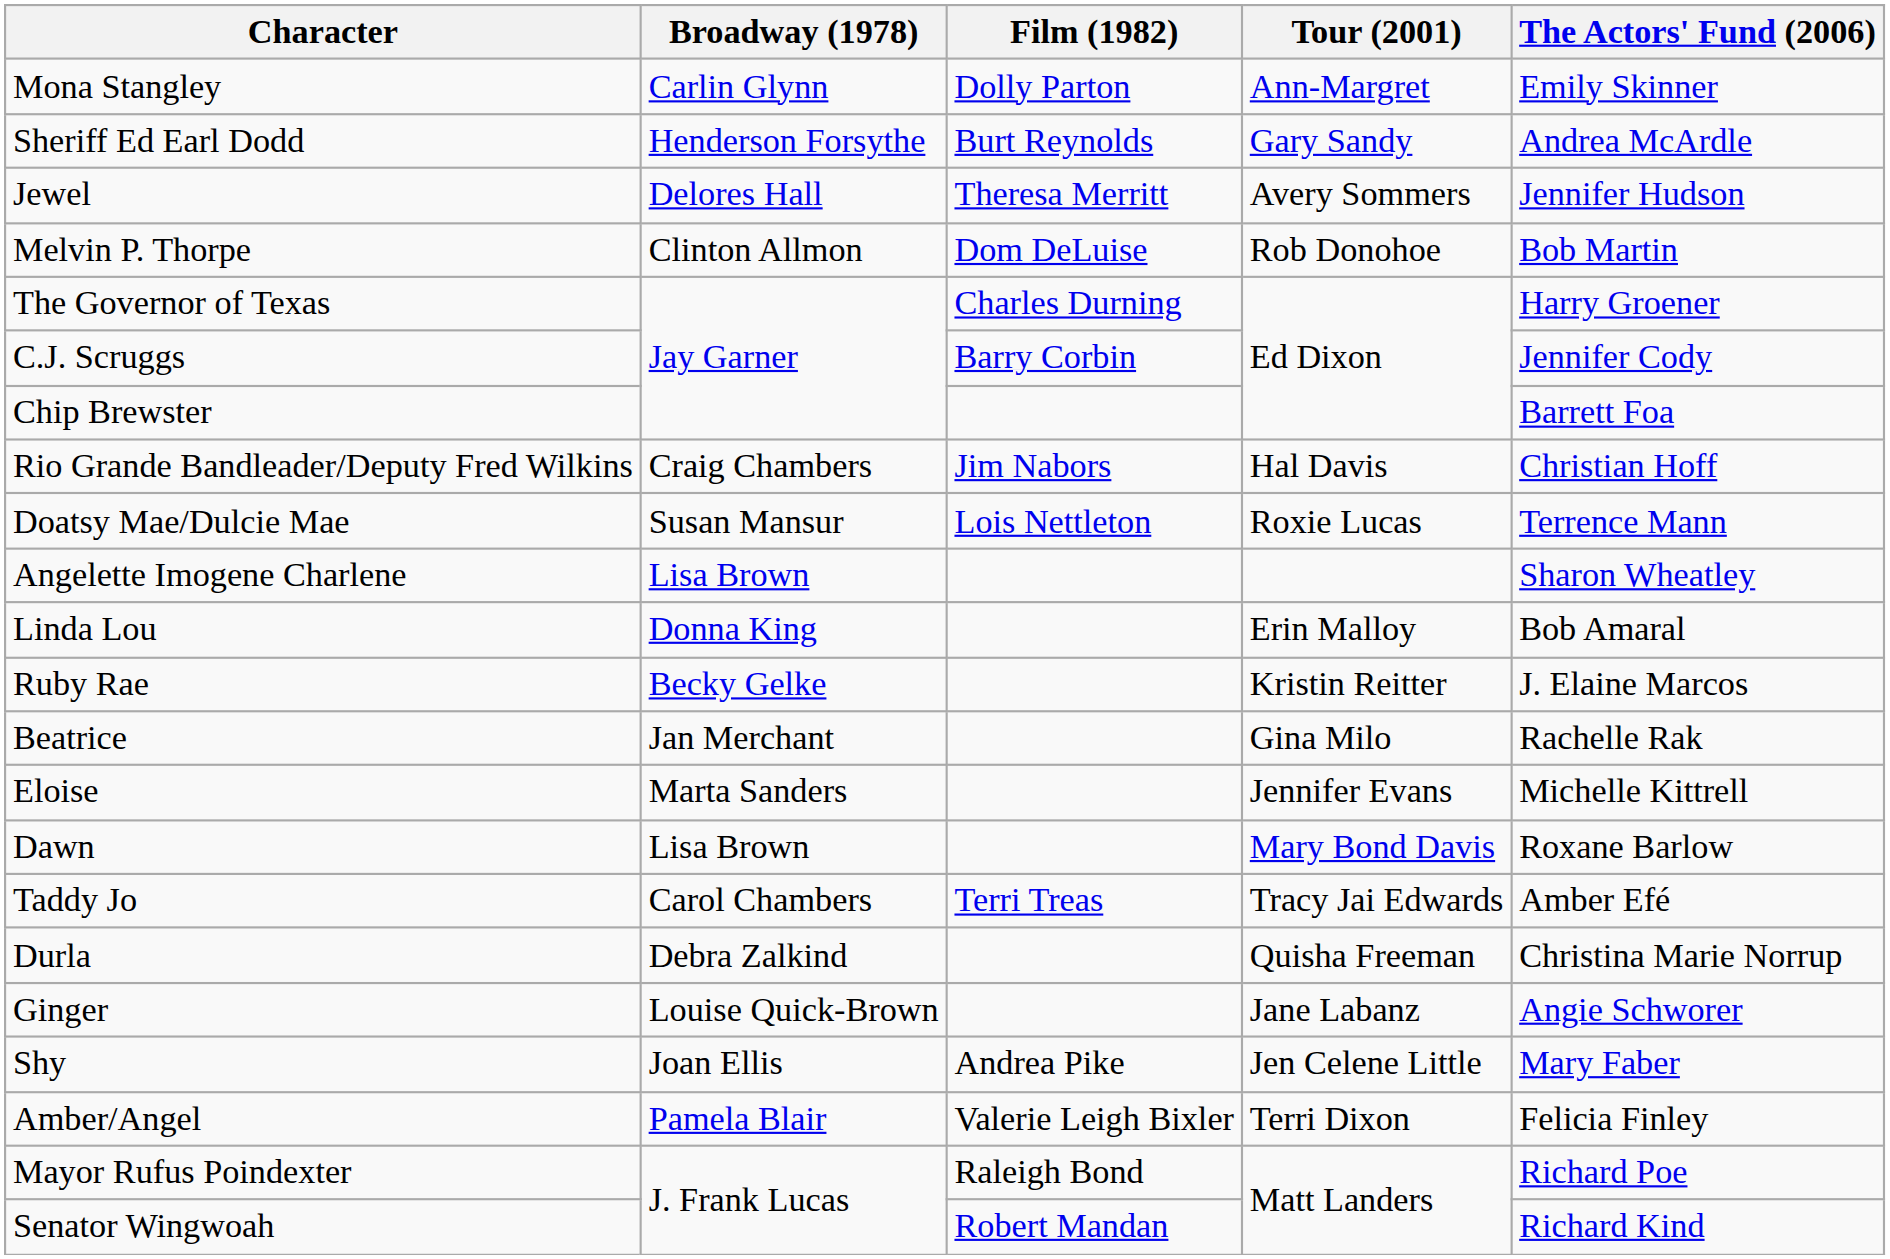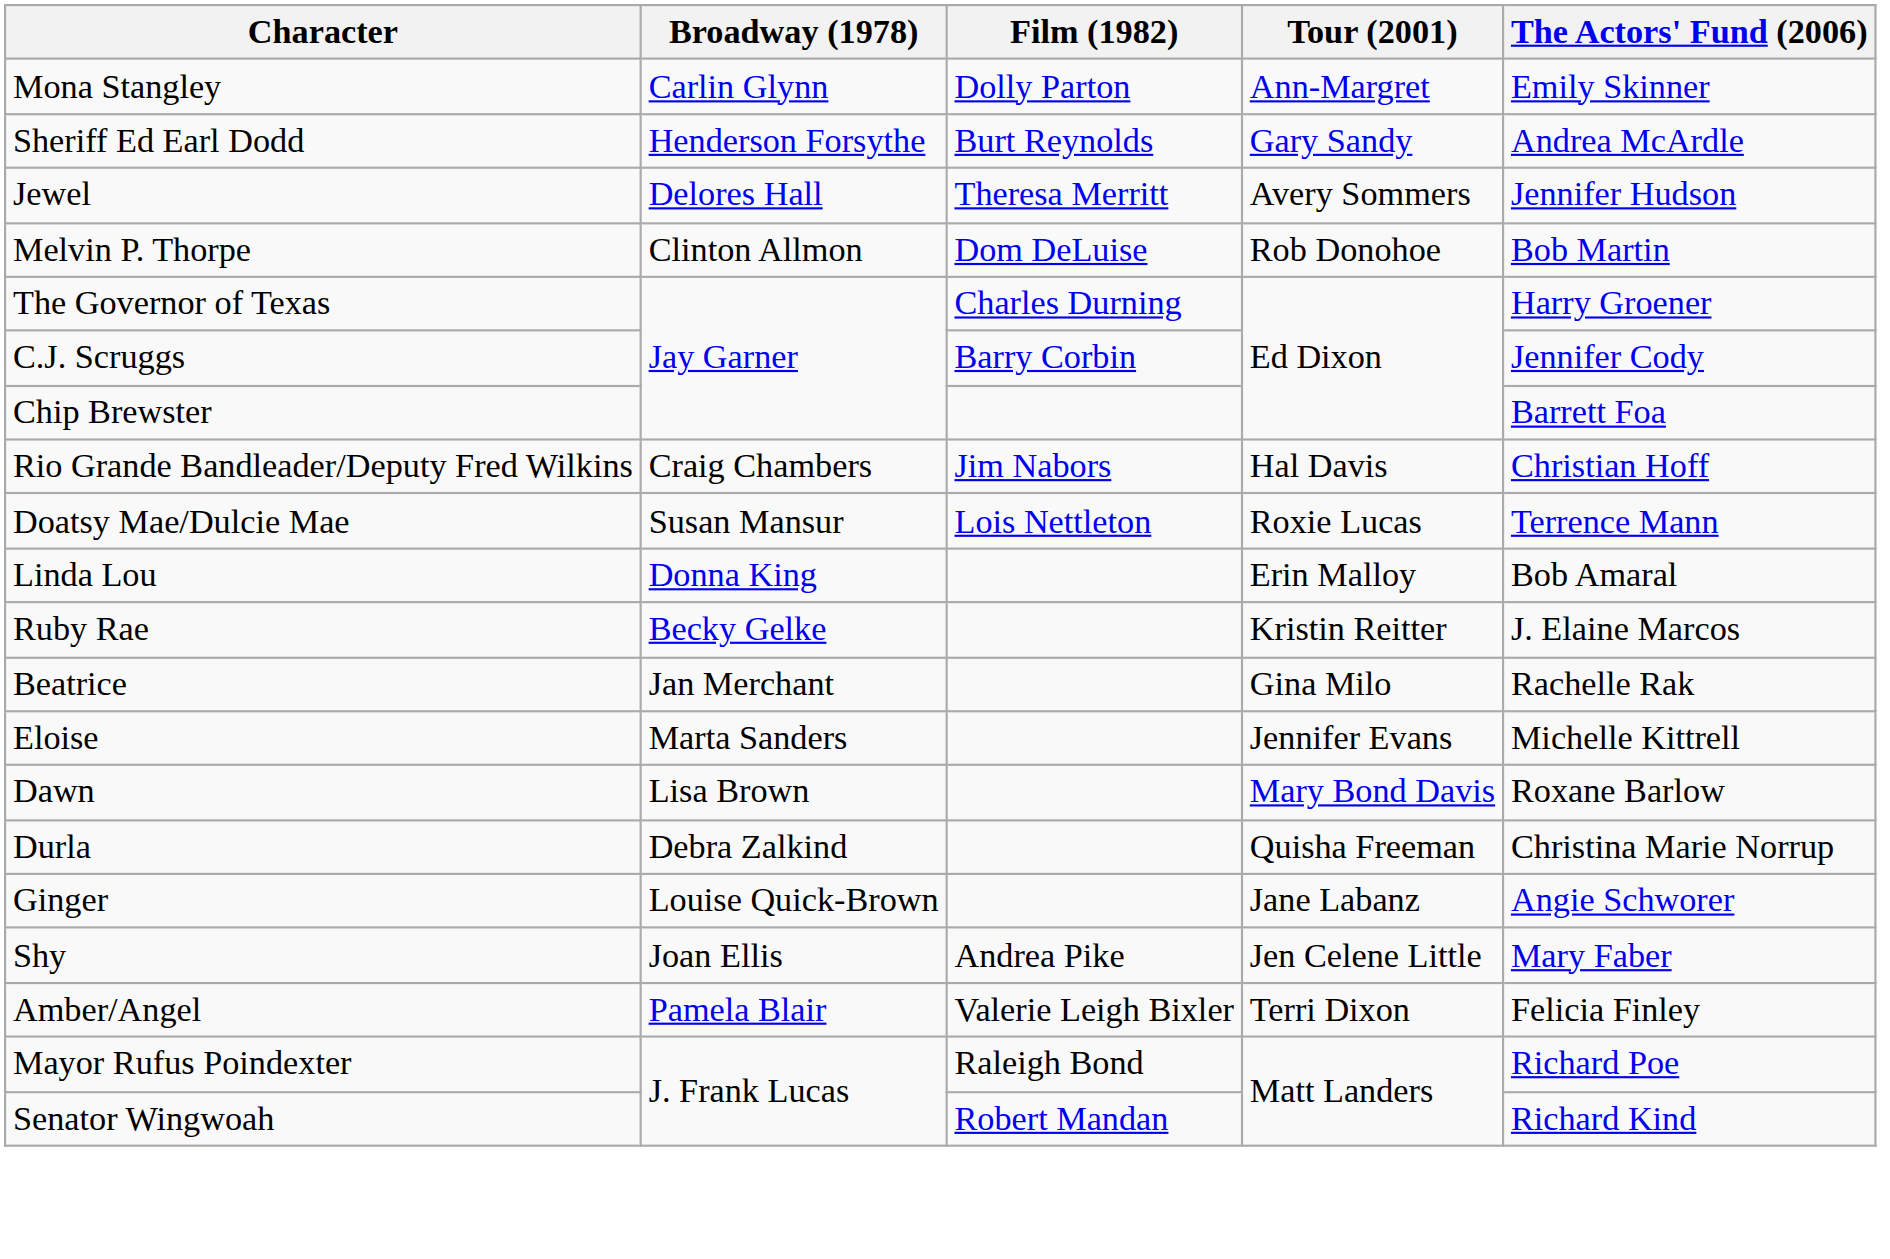- row: Angelette Imogene Charlene | Lisa Brown | Sharon Wheatley
- row: Taddy Jo | Carol Chambers | Terri Treas | Tracy Jai Edwards | Amber Efé
